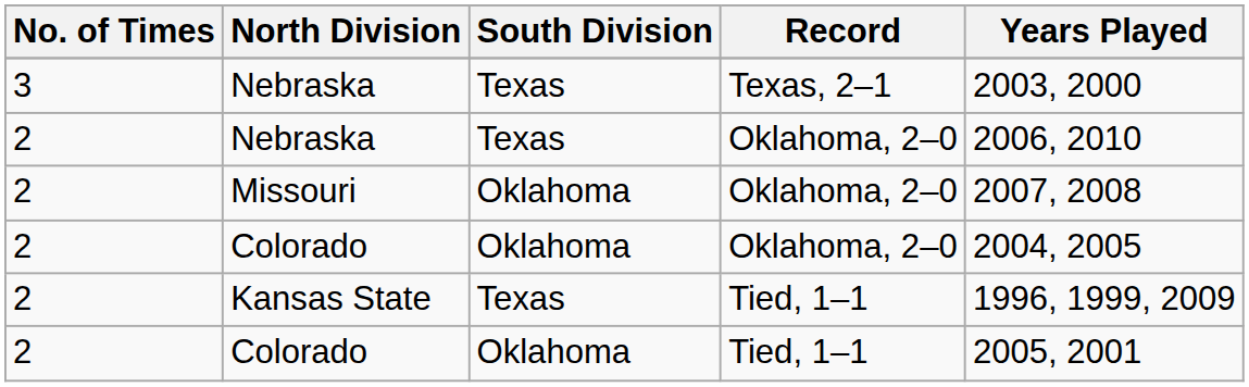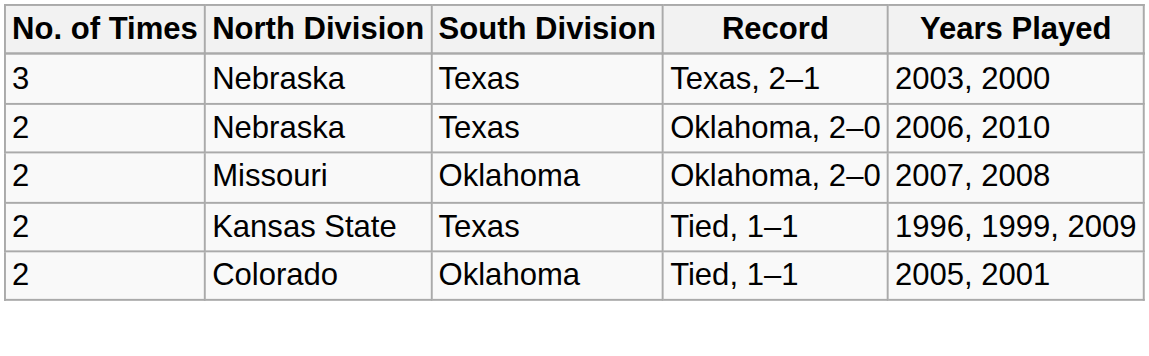- row: 2 | Colorado | Oklahoma | Oklahoma, 2–0 | 2004, 2005
